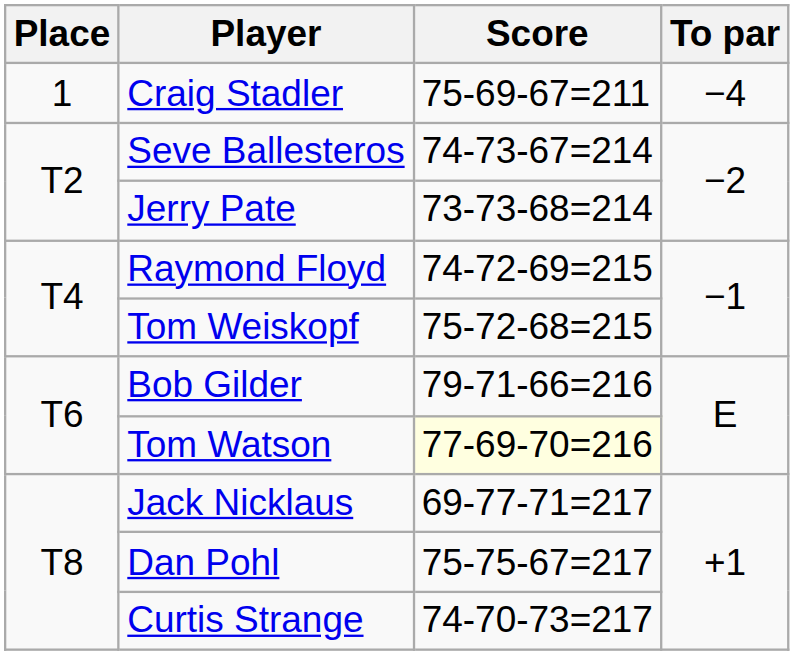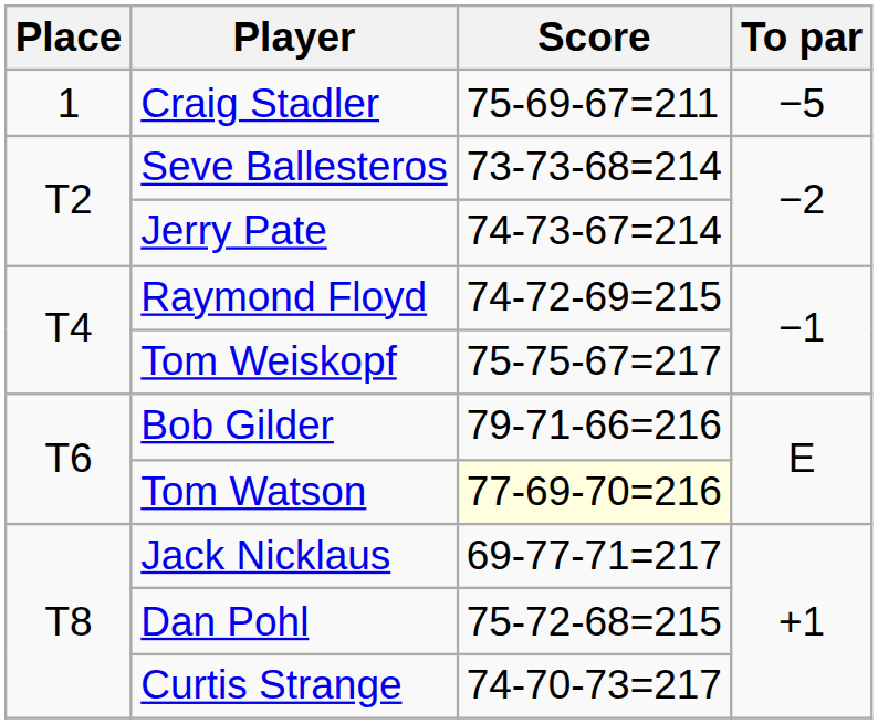Craig Stadler | To par: −4 -> −5
Seve Ballesteros | Score: 74-73-67=214 -> 73-73-68=214
Jerry Pate | Score: 73-73-68=214 -> 74-73-67=214
Tom Weiskopf | Score: 75-72-68=215 -> 75-75-67=217
Dan Pohl | Score: 75-75-67=217 -> 75-72-68=215
